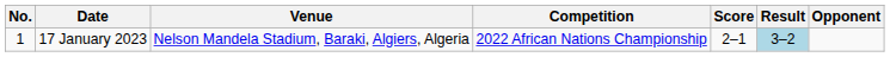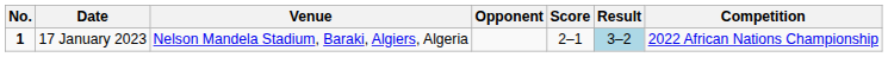columns swapped: Opponent <-> Competition
17 January 2023 | No.: normal -> bold
